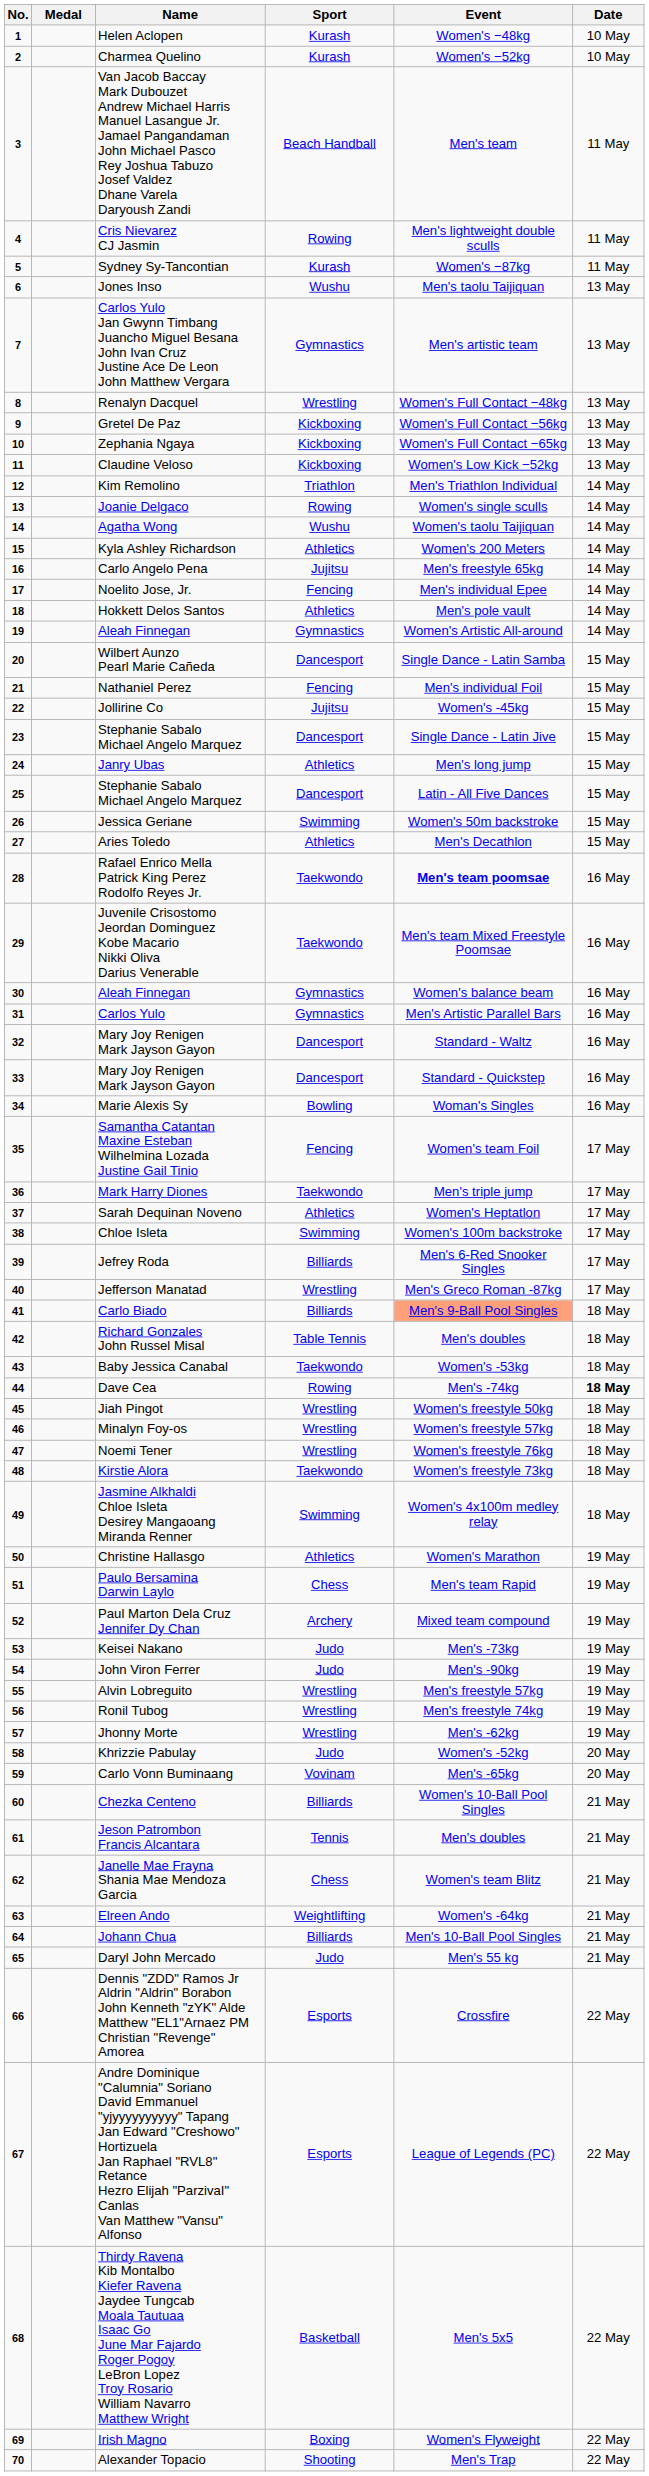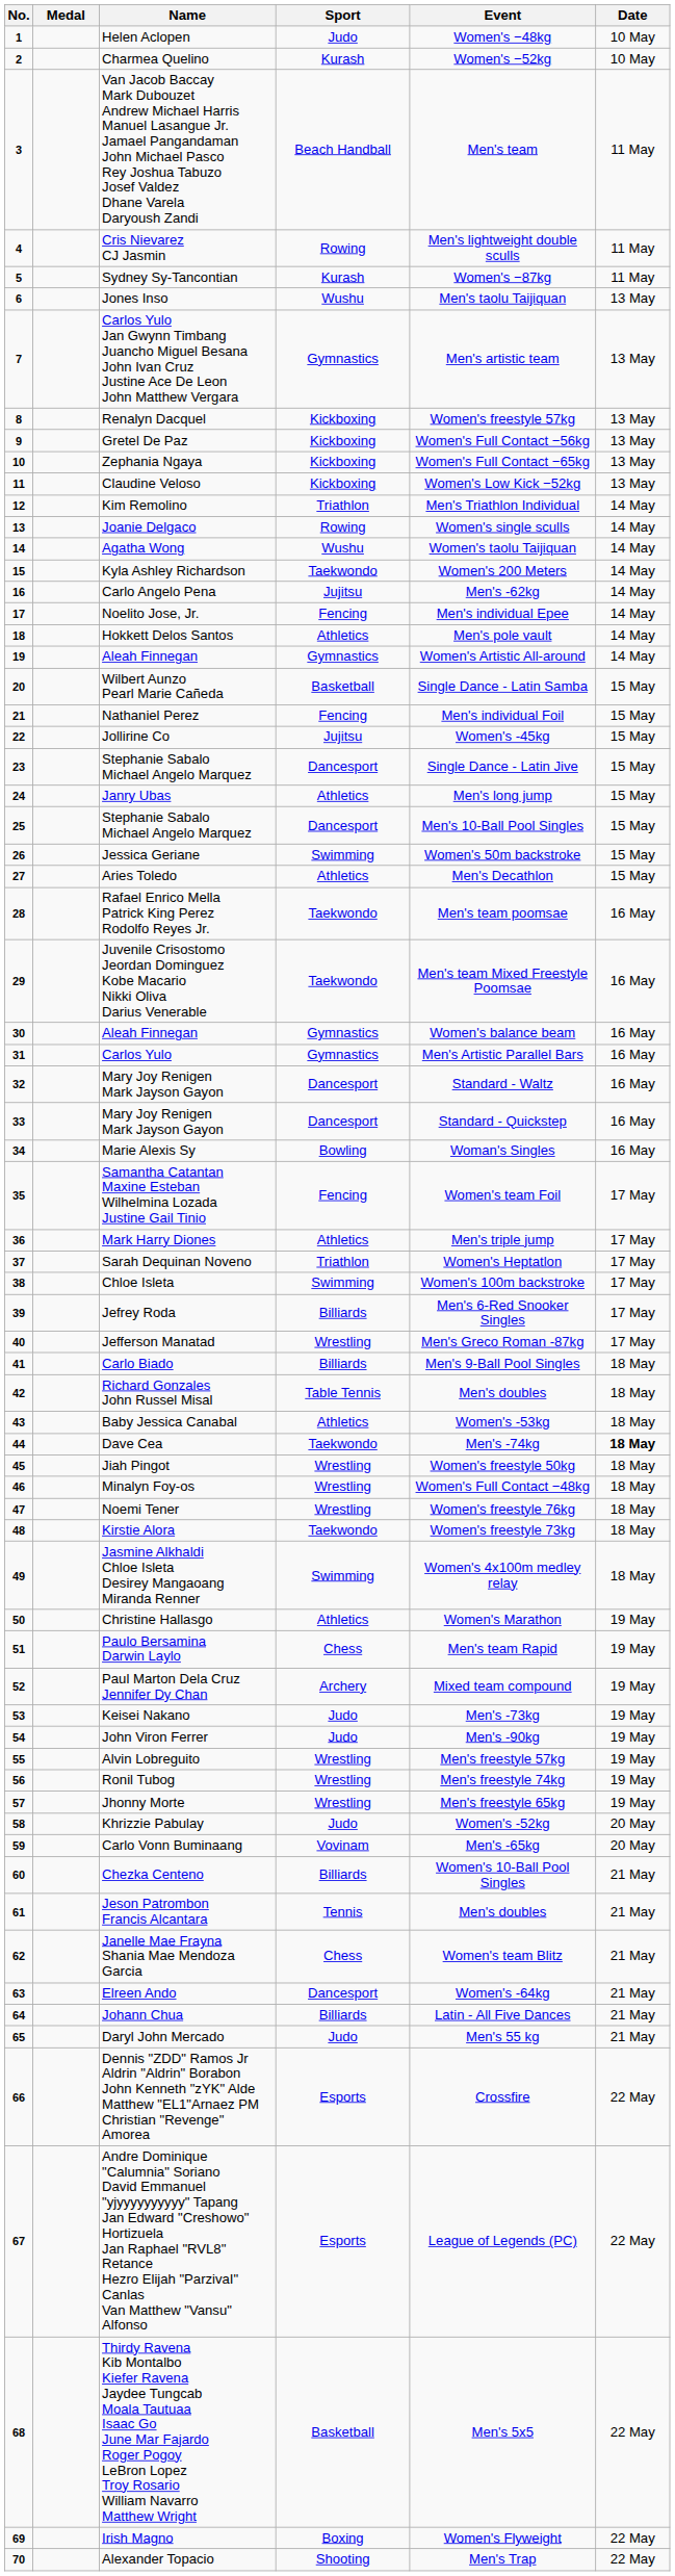Helen Aclopen | Sport: Kurash -> Judo
Renalyn Dacquel | Sport: Wrestling -> Kickboxing
Renalyn Dacquel | Event: Women's Full Contact −48kg -> Women's freestyle 57kg
Kyla Ashley Richardson | Sport: Athletics -> Taekwondo
Carlo Angelo Pena | Event: Men's freestyle 65kg -> Men's -62kg
Wilbert Aunzo Pearl Marie Cañeda | Sport: Dancesport -> Basketball
25 / Stephanie Sabalo Michael Angelo Marquez | Event: Latin - All Five Dances -> Men's 10-Ball Pool Singles
Rafael Enrico Mella Patrick King Perez Rodolfo Reyes Jr. | Event: bold -> normal
Mark Harry Diones | Sport: Taekwondo -> Athletics
Sarah Dequinan Noveno | Sport: Athletics -> Triathlon
Carlo Biado | Event: lightsalmon background -> no background
Baby Jessica Canabal | Sport: Taekwondo -> Athletics
Dave Cea | Sport: Rowing -> Taekwondo
Minalyn Foy-os | Event: Women's freestyle 57kg -> Women's Full Contact −48kg
Jhonny Morte | Event: Men's -62kg -> Men's freestyle 65kg
Elreen Ando | Sport: Weightlifting -> Dancesport
Johann Chua | Event: Men's 10-Ball Pool Singles -> Latin - All Five Dances
